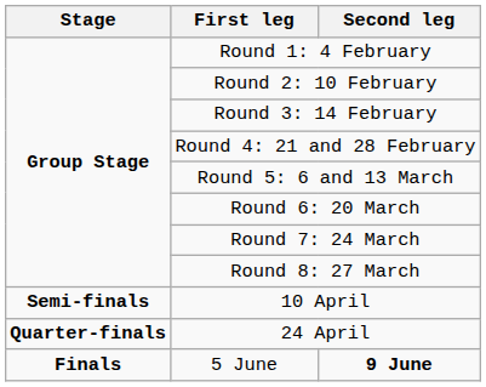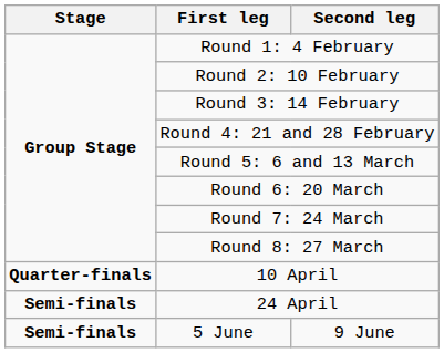10 April | Stage: Semi-finals -> Quarter-finals
24 April | Stage: Quarter-finals -> Semi-finals
5 June | Stage: Finals -> Semi-finals
5 June | Second leg: bold -> normal
